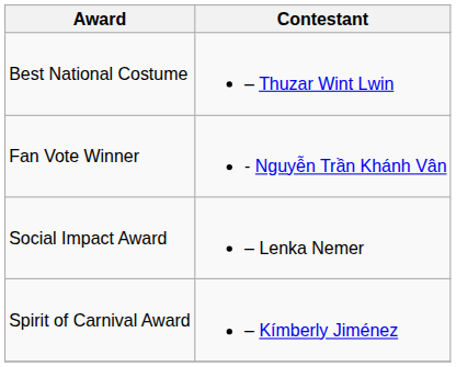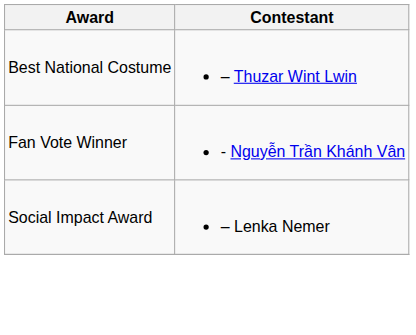- row: Spirit of Carnival Award | – Kímberly Jiménez
